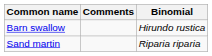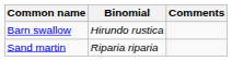columns swapped: Binomial <-> Comments
